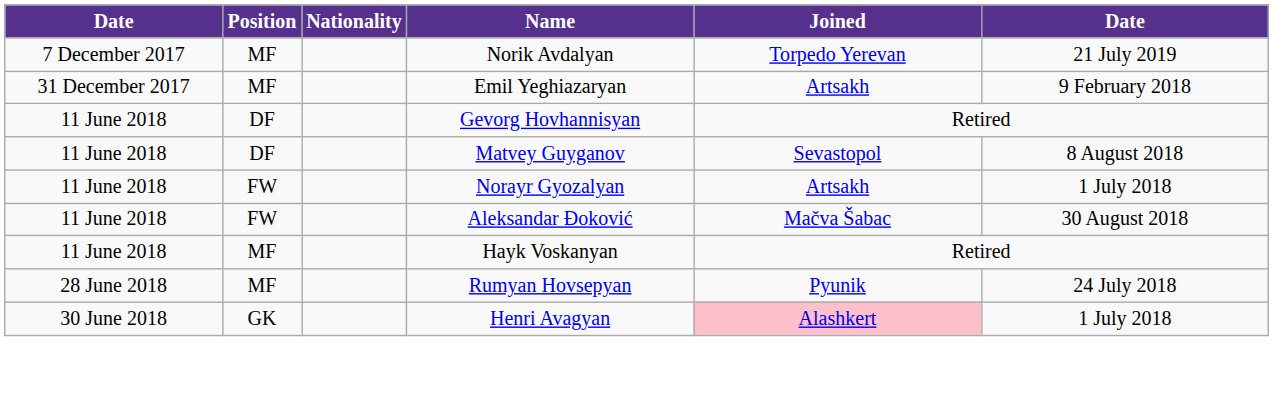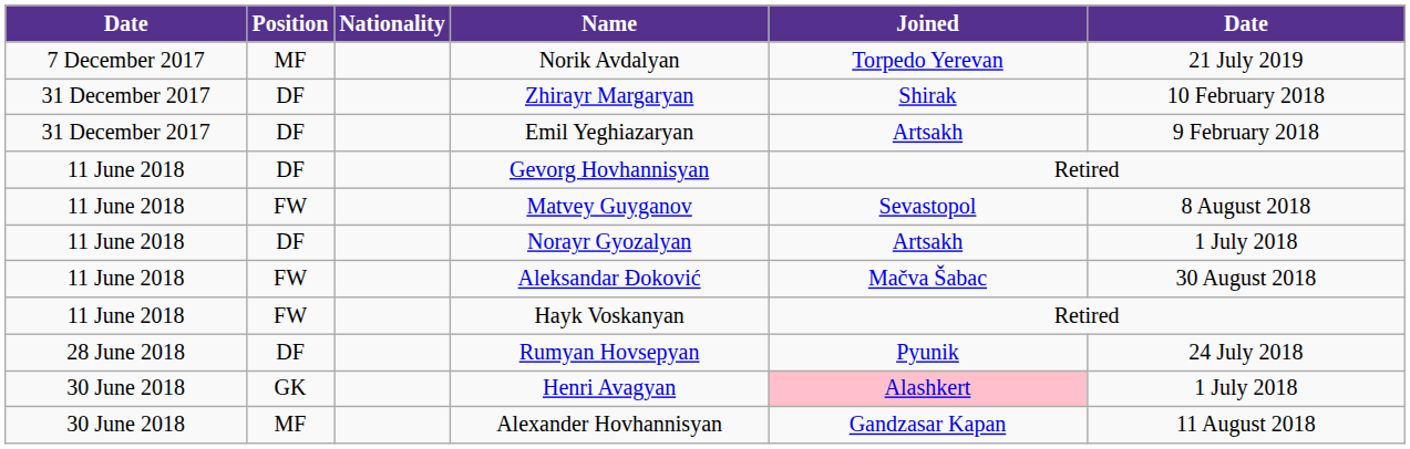+ row: 31 December 2017 | DF | Zhirayr Margaryan | Shirak | 10 February 2018
Emil Yeghiazaryan | Position: MF -> DF
Matvey Guyganov | Position: DF -> FW
Norayr Gyozalyan | Position: FW -> DF
Hayk Voskanyan | Position: MF -> FW
Rumyan Hovsepyan | Position: MF -> DF
+ row: 30 June 2018 | MF | Alexander Hovhannisyan | Gandzasar Kapan | 11 August 2018
